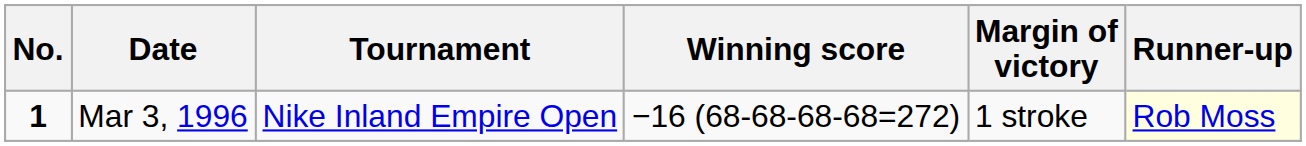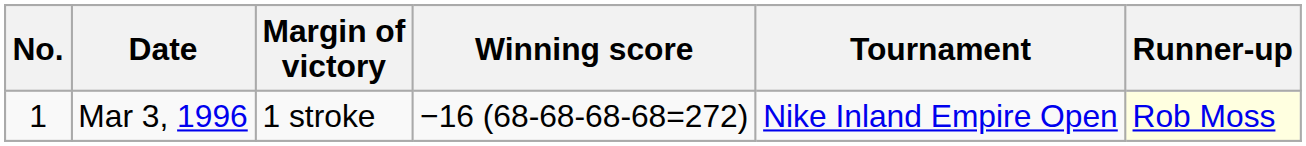columns swapped: Tournament <-> Margin of victory
Mar 3, 1996 | No.: bold -> normal
